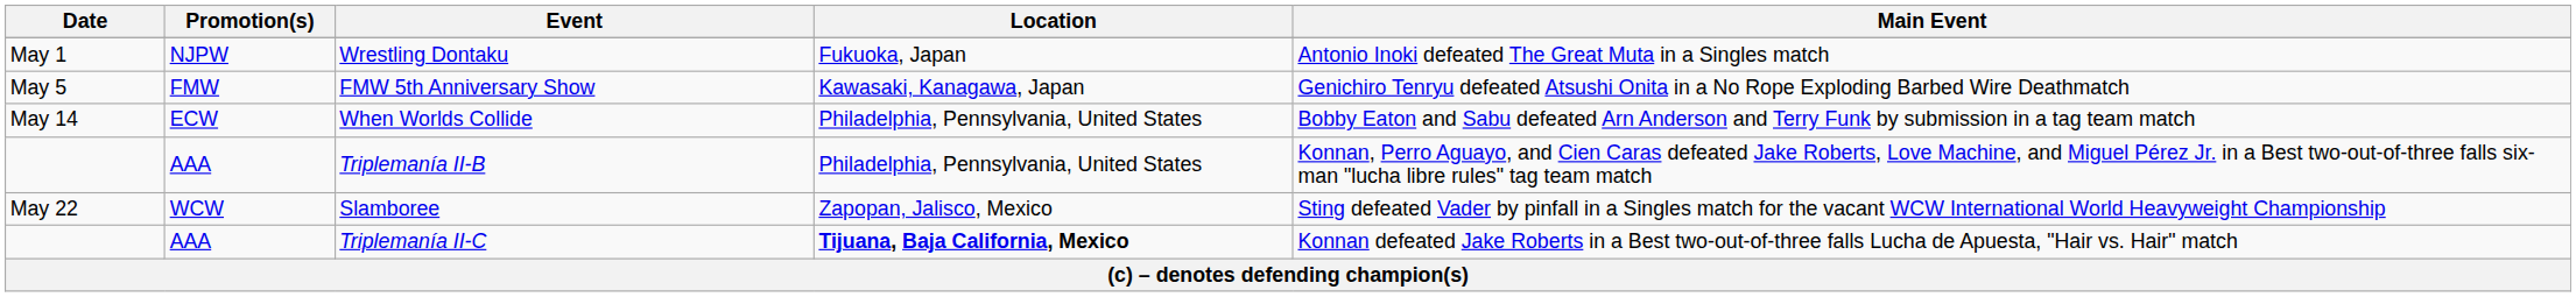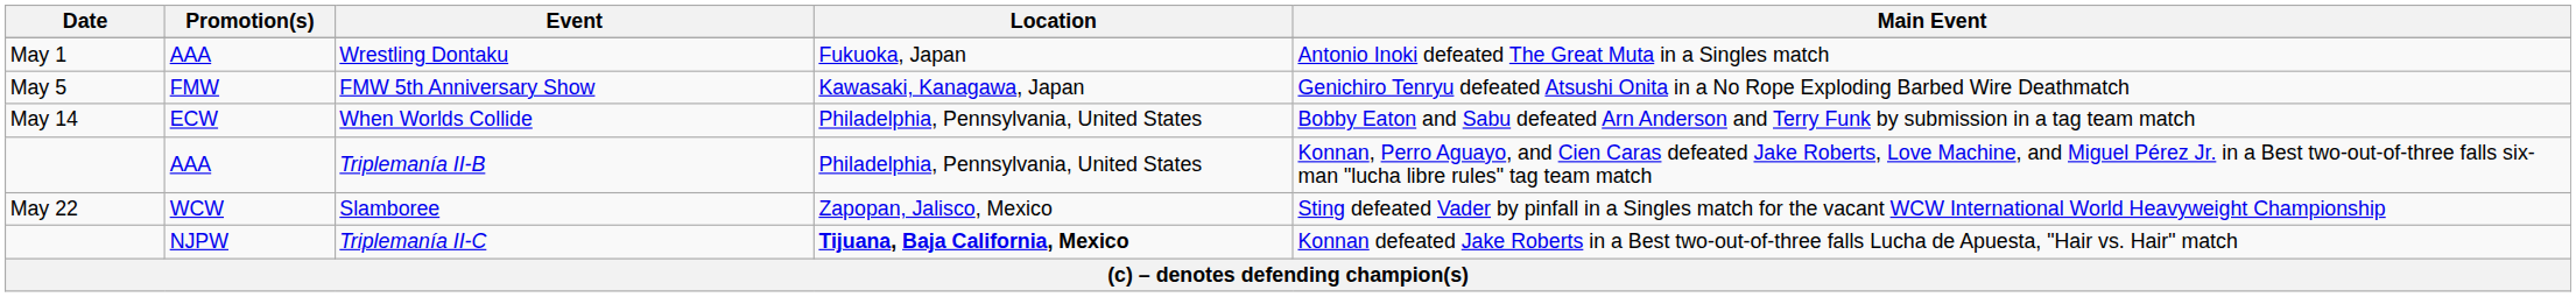Wrestling Dontaku | Promotion(s): NJPW -> AAA
Triplemanía II-C | Promotion(s): AAA -> NJPW
